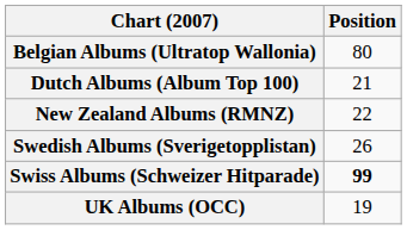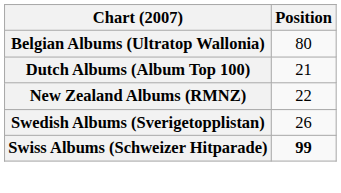- row: UK Albums (OCC) | 19
